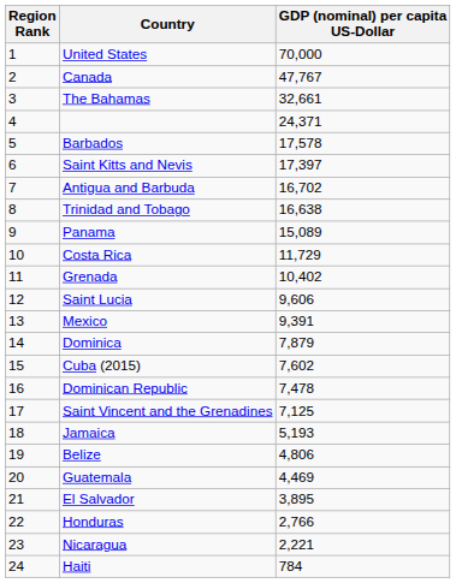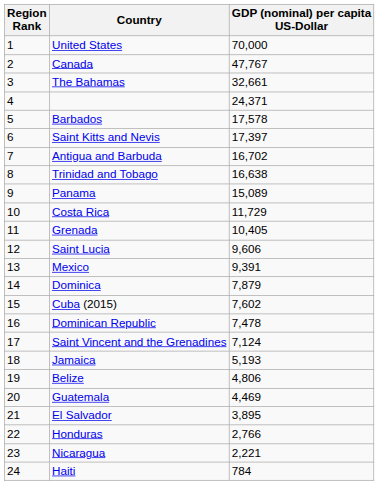Grenada | GDP (nominal) per capita US-Dollar: 10,402 -> 10,405
Saint Vincent and the Grenadines | GDP (nominal) per capita US-Dollar: 7,125 -> 7,124
